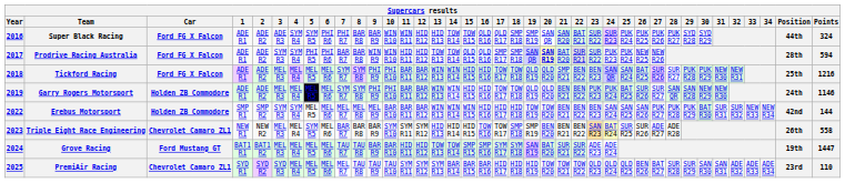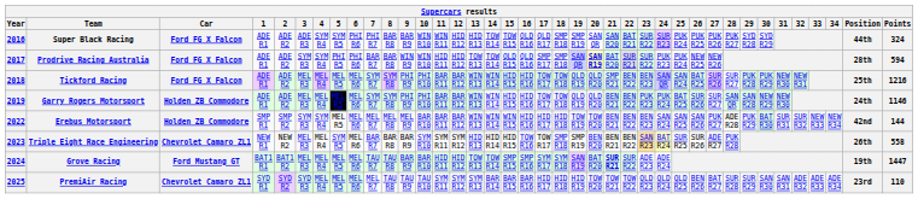Erebus Motorsport | 28: PUK R28 -> ADE R28
Triple Eight Race Engineering | 28: ADE R28 -> PUK R28
Grove Racing | 21: normal -> bold
